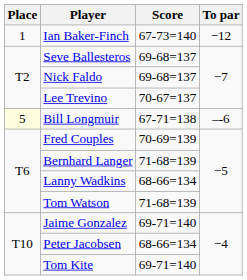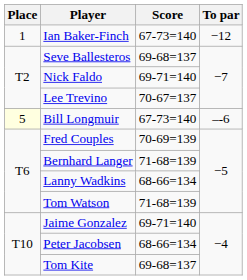Nick Faldo | Score: 69-68=137 -> 69-71=140
Bill Longmuir | Score: 67-71=138 -> 67-73=140
Tom Kite | Score: 69-71=140 -> 69-68=137
